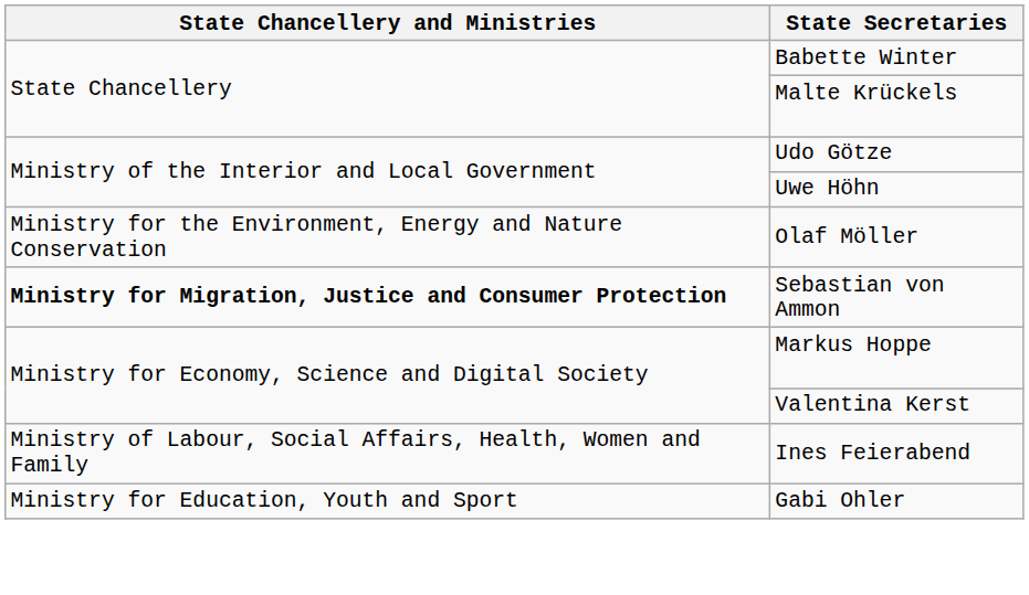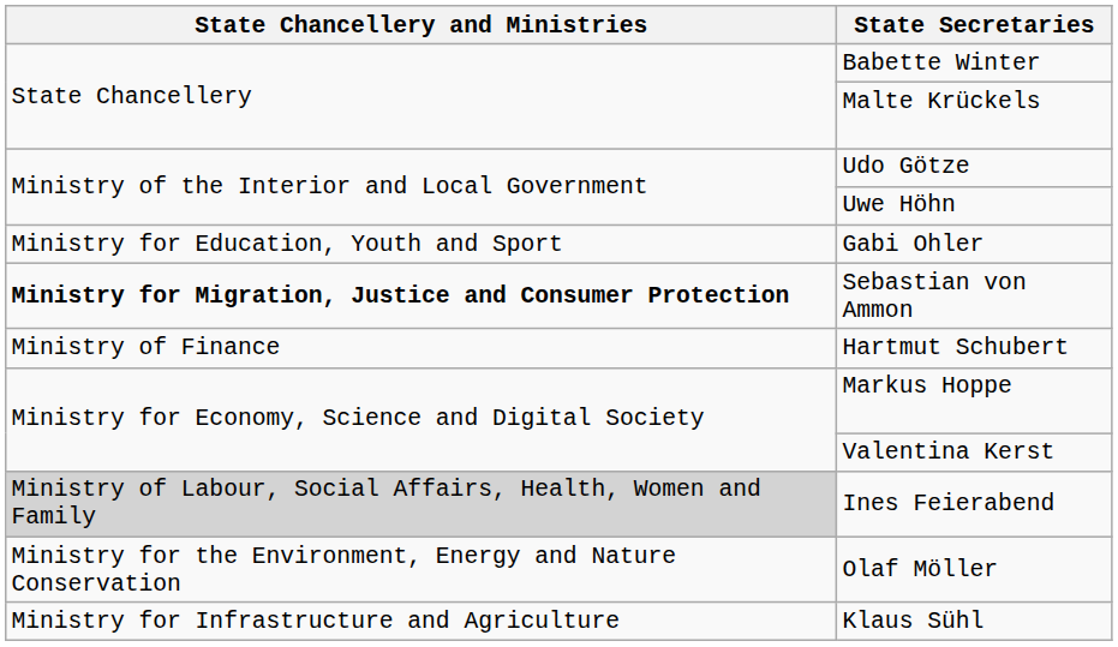rows swapped: Gabi Ohler <-> Olaf Möller
+ row: Ministry of Finance | Hartmut Schubert
Ines Feierabend | State Chancellery and Ministries: no background -> lightgrey background
+ row: Ministry for Infrastructure and Agriculture | Klaus Sühl
